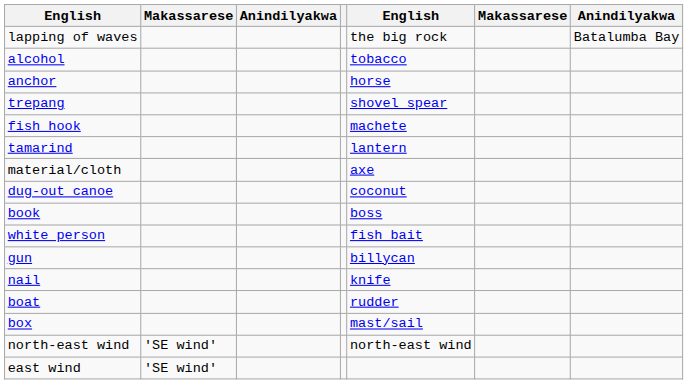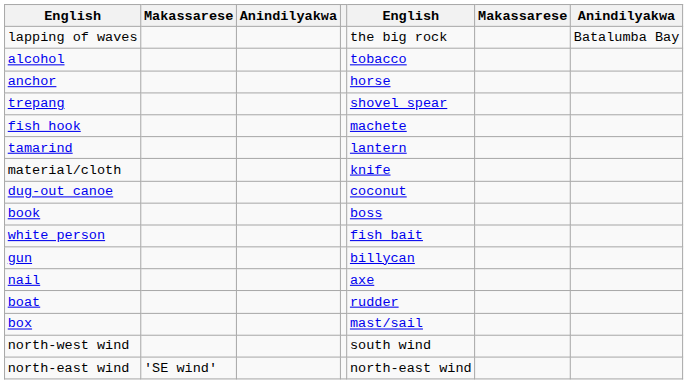material/cloth | column 5: axe -> knife
nail | column 5: knife -> axe
+ row: north-west wind | south wind
- row: east wind | 'SE wind'
